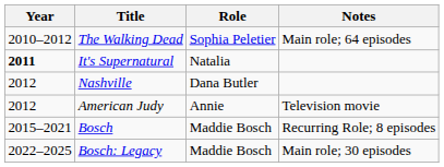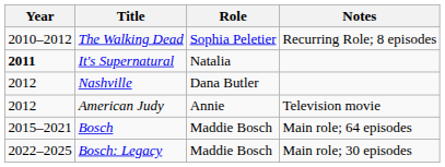The Walking Dead | Notes: Main role; 64 episodes -> Recurring Role; 8 episodes
Bosch | Notes: Recurring Role; 8 episodes -> Main role; 64 episodes
